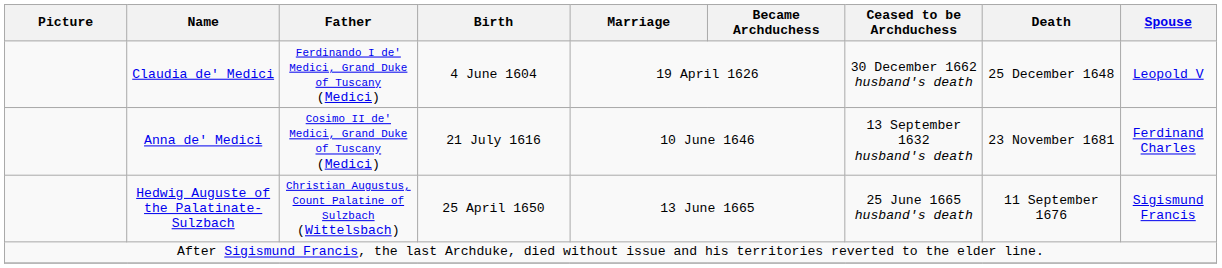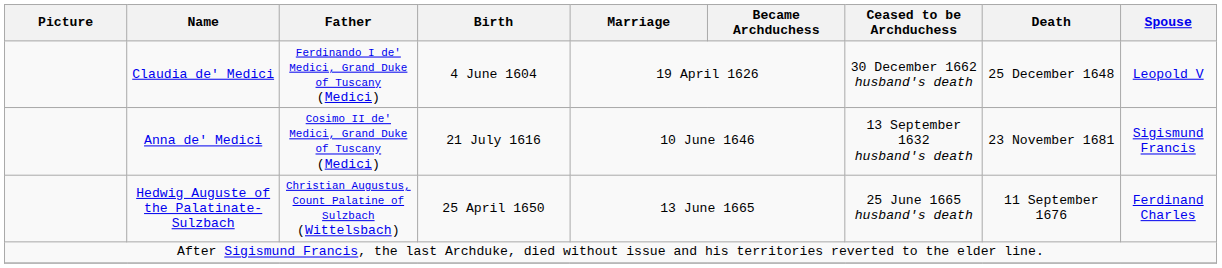Anna de' Medici | Spouse: Ferdinand Charles -> Sigismund Francis
Hedwig Auguste of the Palatinate-Sulzbach | Spouse: Sigismund Francis -> Ferdinand Charles
